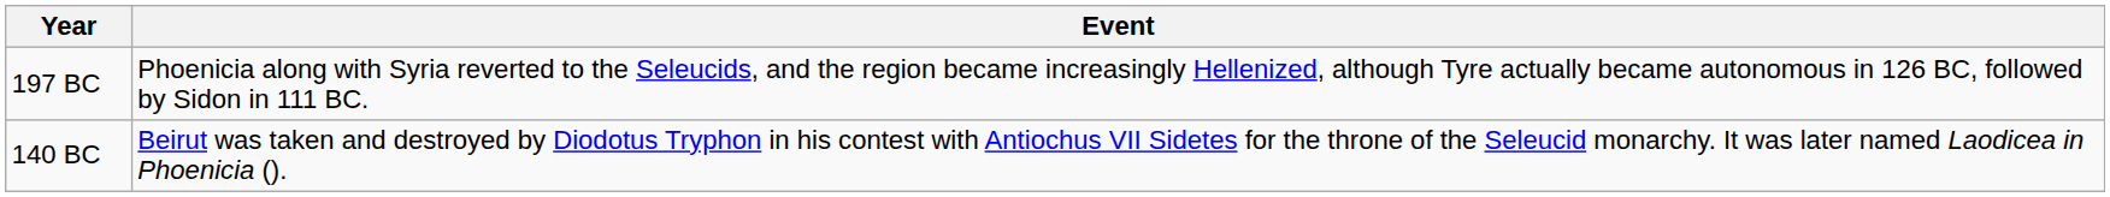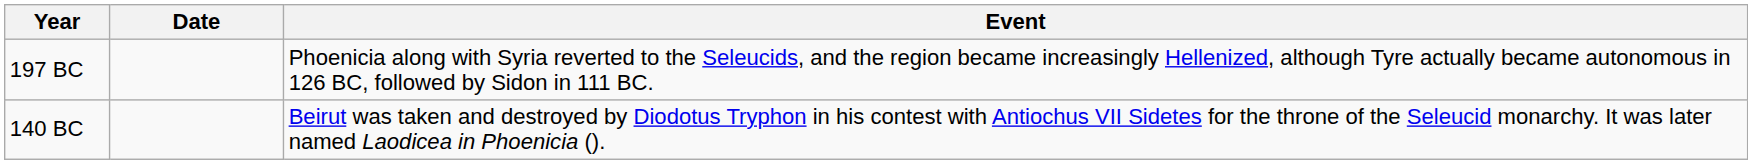+ column: Date
